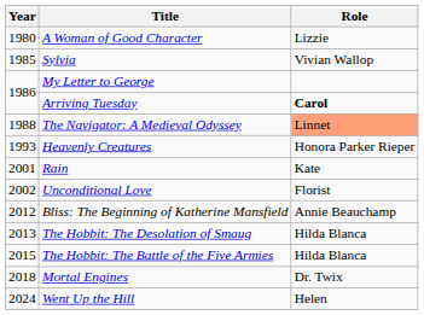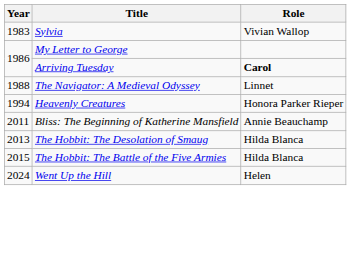- row: 1980 | A Woman of Good Character | Lizzie
Sylvia | Year: 1985 -> 1983
The Navigator: A Medieval Odyssey | Role: lightsalmon background -> no background
Heavenly Creatures | Year: 1993 -> 1994
- row: 2001 | Rain | Kate
- row: 2002 | Unconditional Love | Florist
Bliss: The Beginning of Katherine Mansfield | Year: 2012 -> 2011
- row: 2018 | Mortal Engines | Dr. Twix
